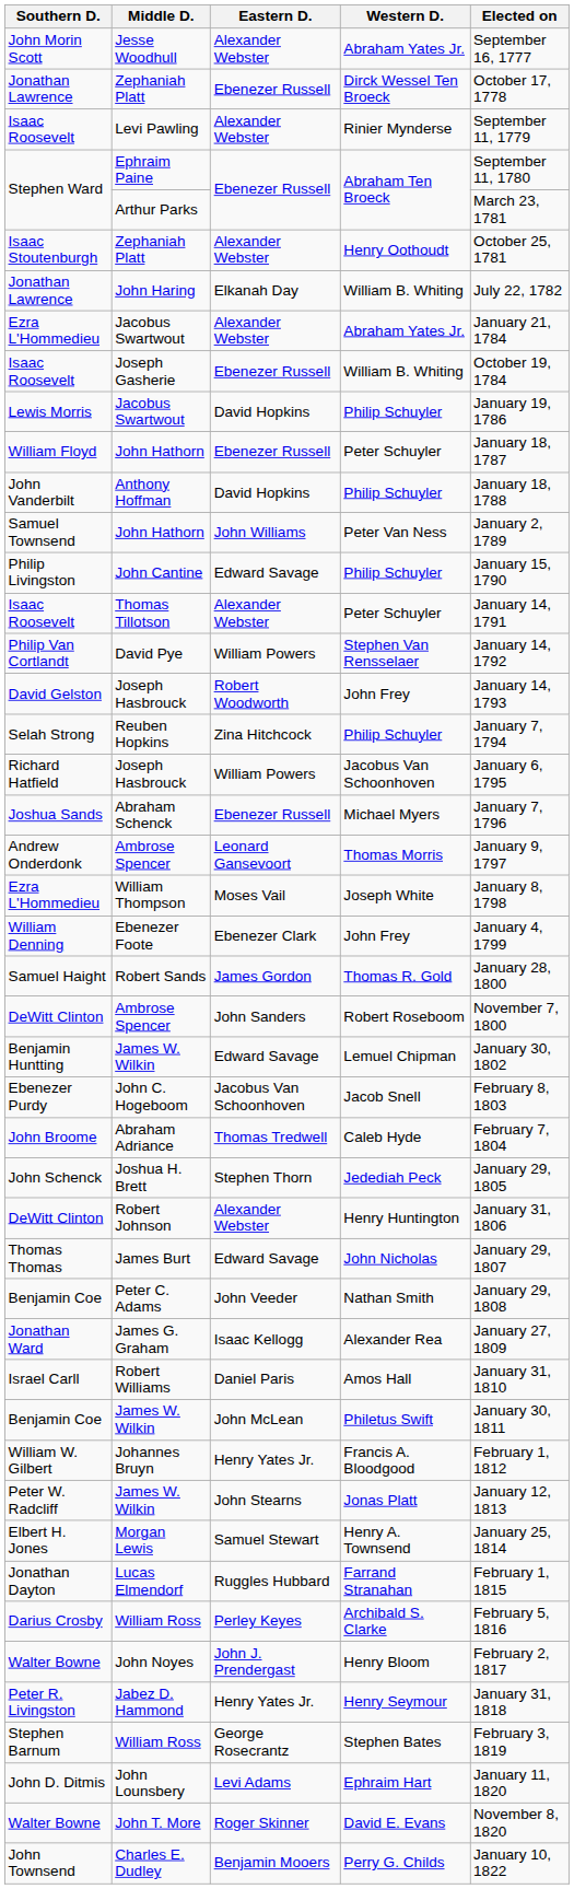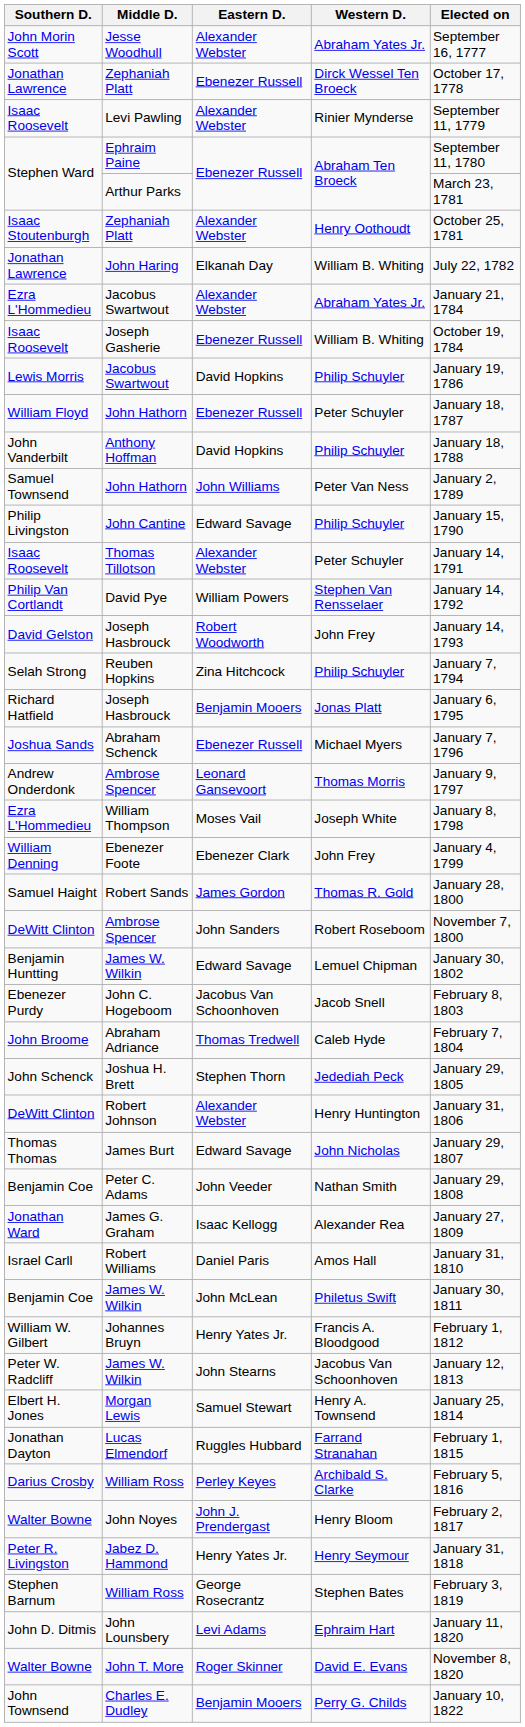Richard Hatfield | Eastern D.: William Powers -> Benjamin Mooers
Richard Hatfield | Western D.: Jacobus Van Schoonhoven -> Jonas Platt
Peter W. Radcliff | Western D.: Jonas Platt -> Jacobus Van Schoonhoven
